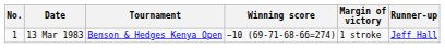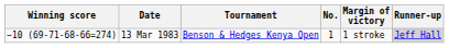columns swapped: No. <-> Winning score
13 Mar 1983 | Runner-up: no background -> lightgrey background
